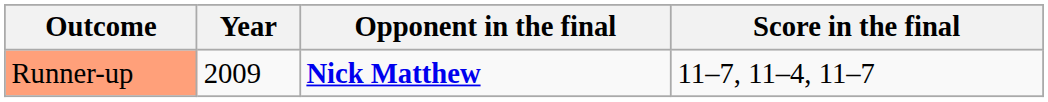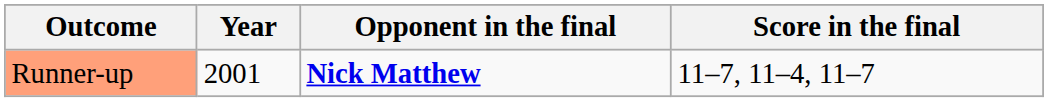Runner-up | Year: 2009 -> 2001
